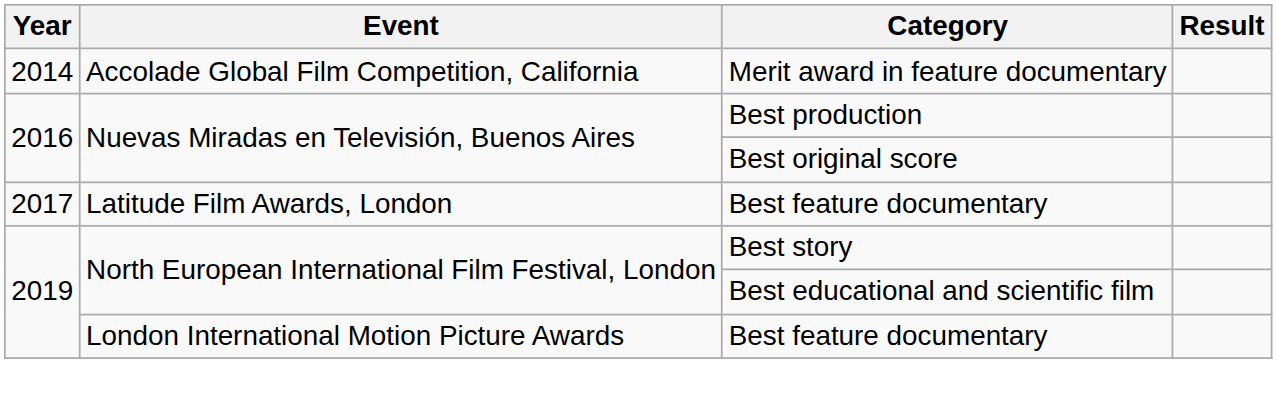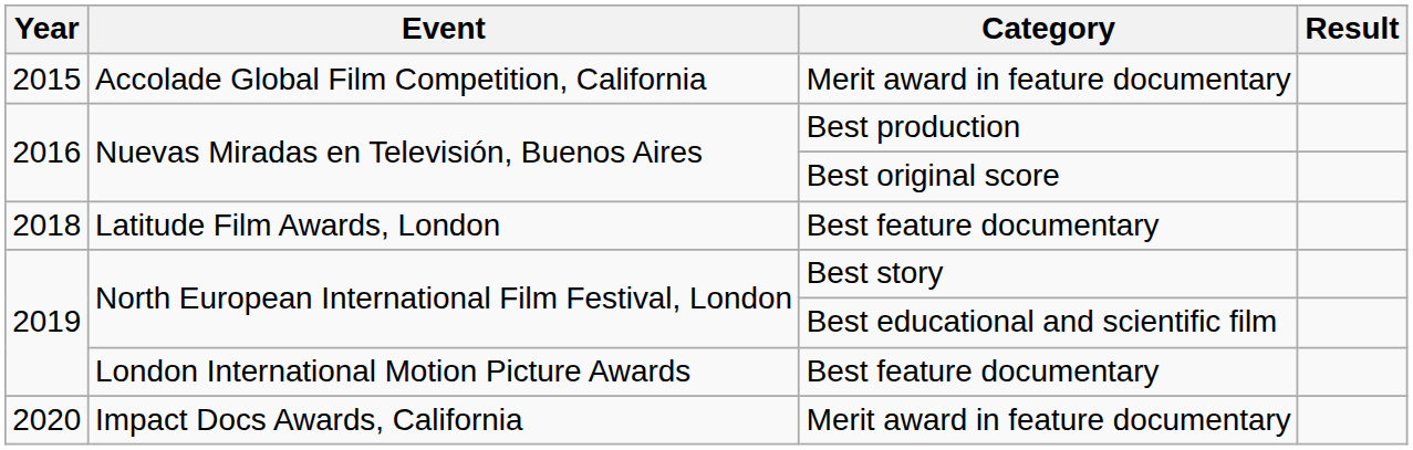Accolade Global Film Competition, California | Year: 2014 -> 2015
Latitude Film Awards, London | Year: 2017 -> 2018
+ row: 2020 | Impact Docs Awards, California | Merit award in feature documentary
